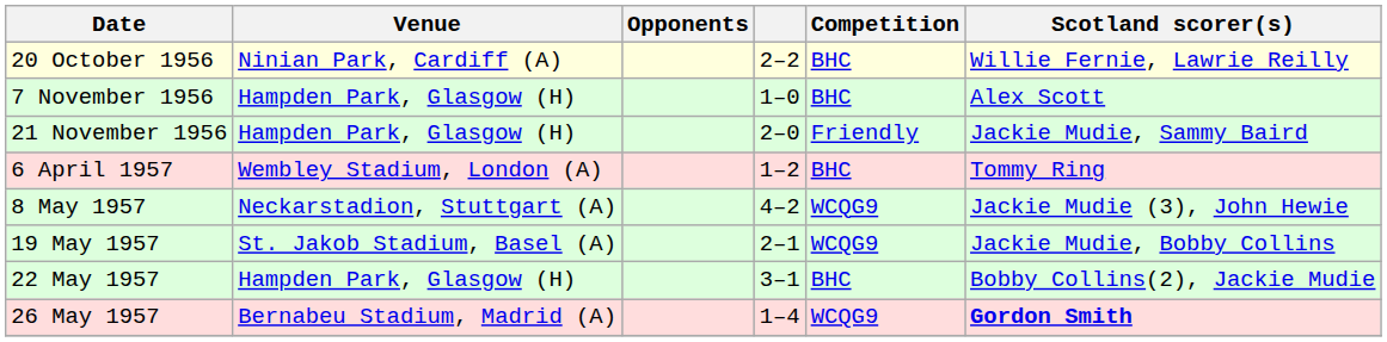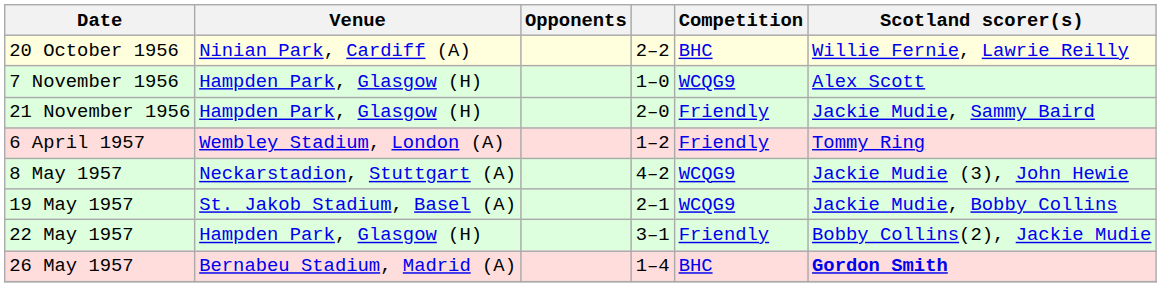7 November 1956 | Competition: BHC -> WCQG9
6 April 1957 | Competition: BHC -> Friendly
22 May 1957 | Competition: BHC -> Friendly
26 May 1957 | Competition: WCQG9 -> BHC
